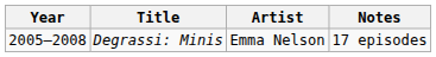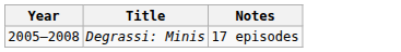- column: Artist | Emma Nelson
